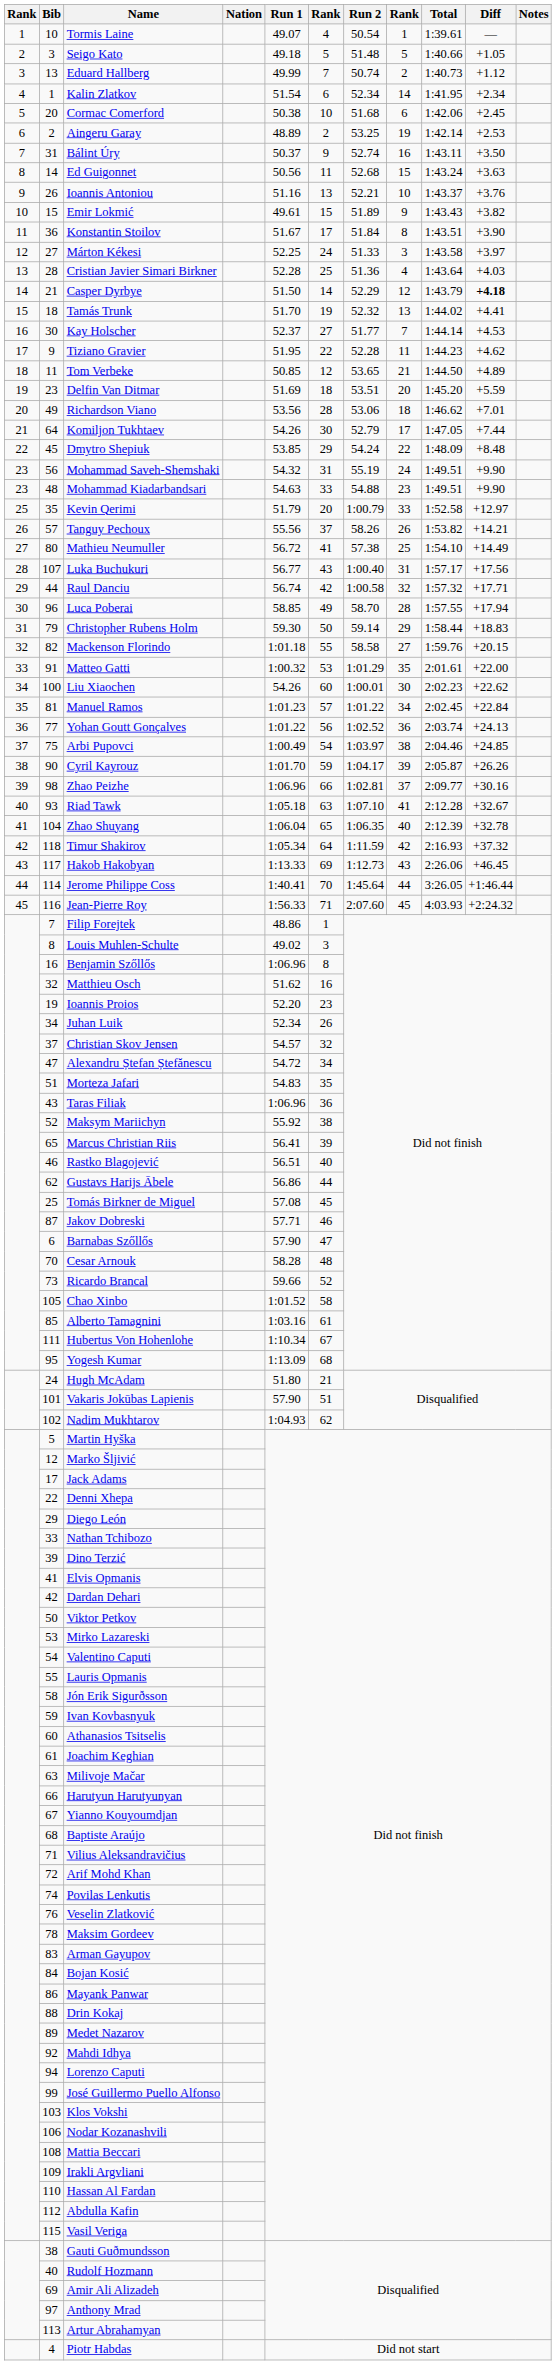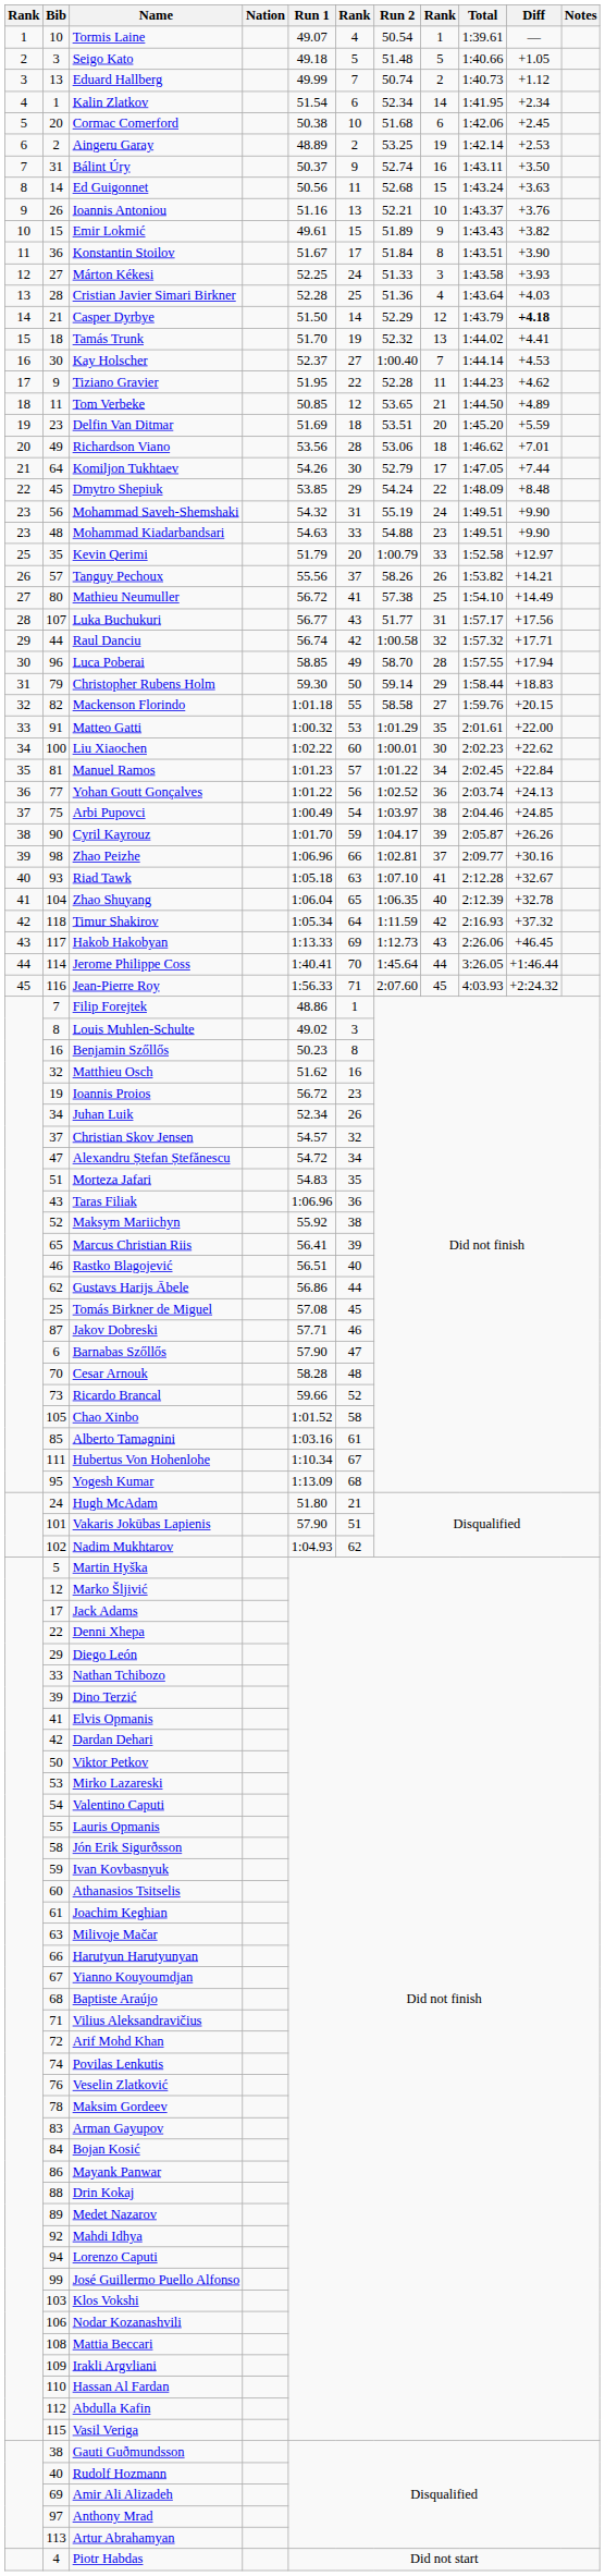Márton Kékesi | Diff: +3.97 -> +3.93
Kay Holscher | Run 2: 51.77 -> 1:00.40
Luka Buchukuri | Run 2: 1:00.40 -> 51.77
Liu Xiaochen | Run 1: 54.26 -> 1:02.22
Benjamin Szőllős | Run 1: 1:06.96 -> 50.23
Ioannis Proios | Run 1: 52.20 -> 56.72
